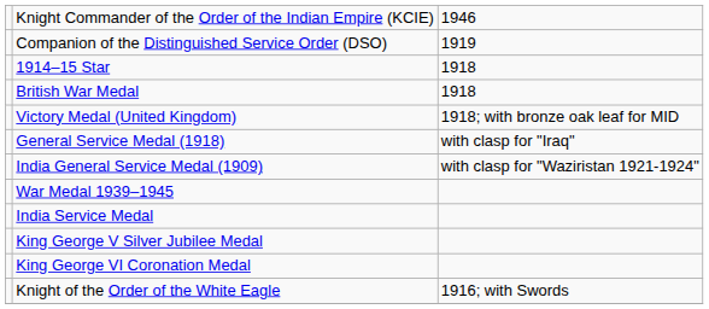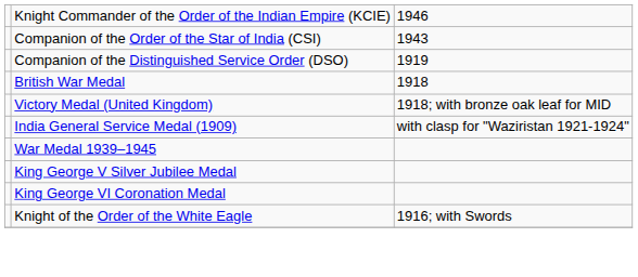+ row: Companion of the Order of the Star of India (CSI) | 1943
- row: 1914–15 Star | 1918
- row: General Service Medal (1918) | with clasp for "Iraq"
- row: India Service Medal
